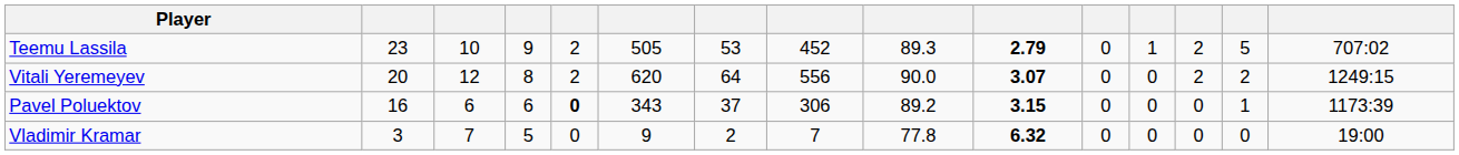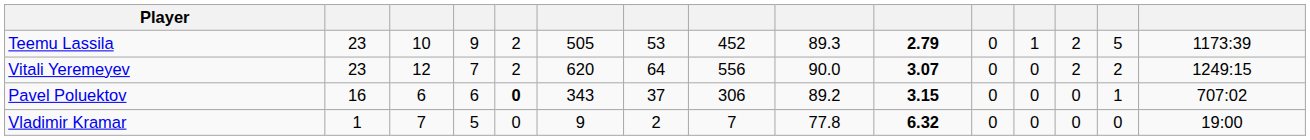Teemu Lassila | column 15: 707:02 -> 1173:39
Vitali Yeremeyev | column 2: 20 -> 23
Vitali Yeremeyev | column 4: 8 -> 7
Pavel Poluektov | column 15: 1173:39 -> 707:02
Vladimir Kramar | column 2: 3 -> 1
